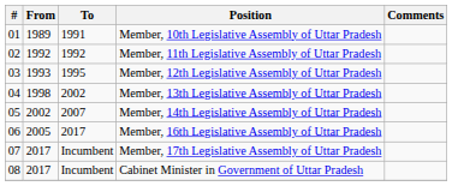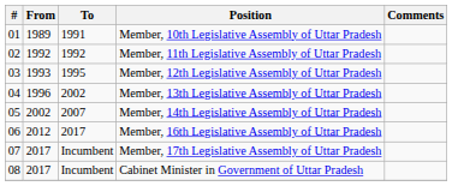Member, 13th Legislative Assembly of Uttar Pradesh | From: 1998 -> 1996
Member, 16th Legislative Assembly of Uttar Pradesh | From: 2005 -> 2012
